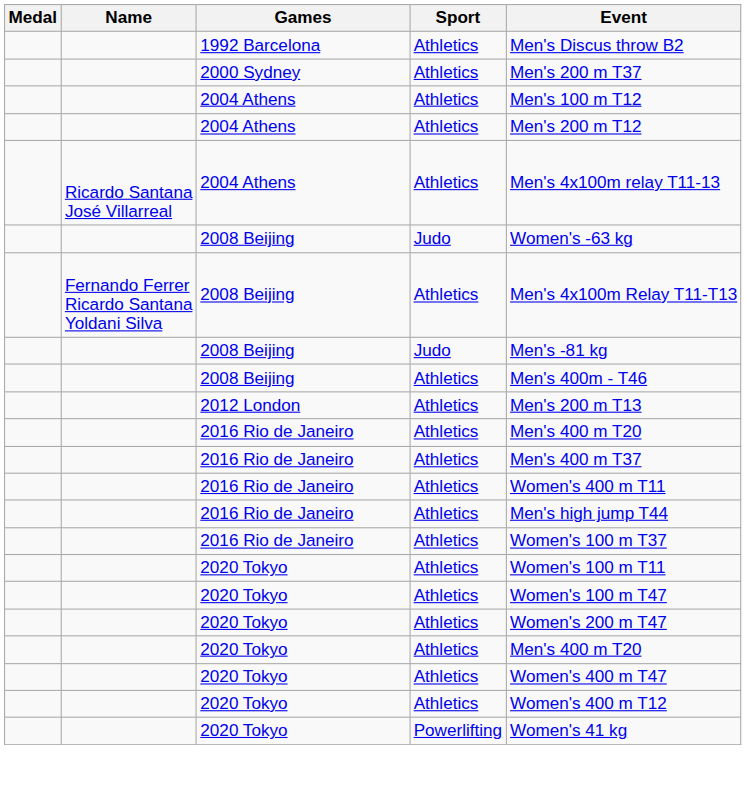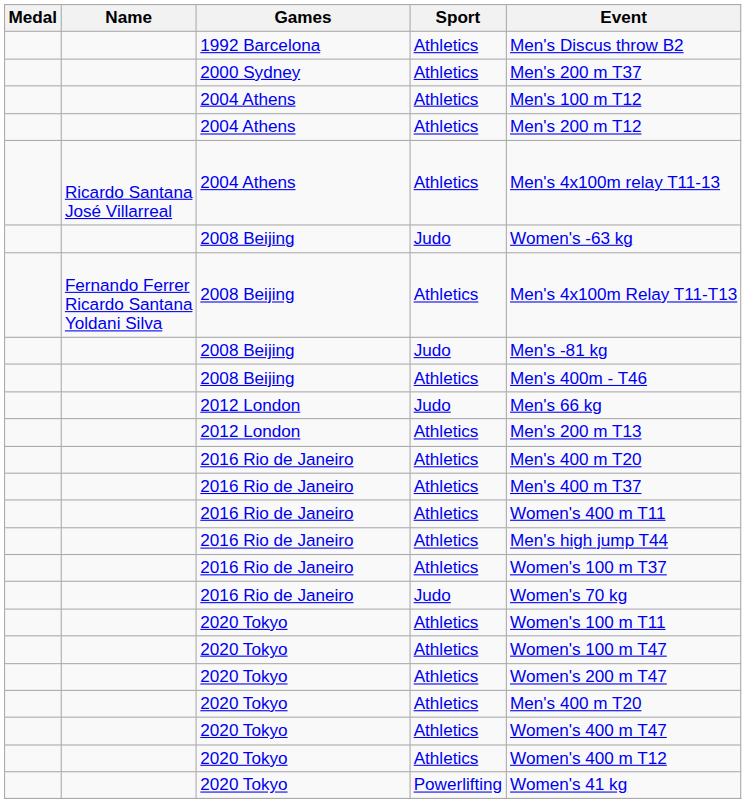+ row: 2012 London | Judo | Men's 66 kg
+ row: 2016 Rio de Janeiro | Judo | Women's 70 kg
